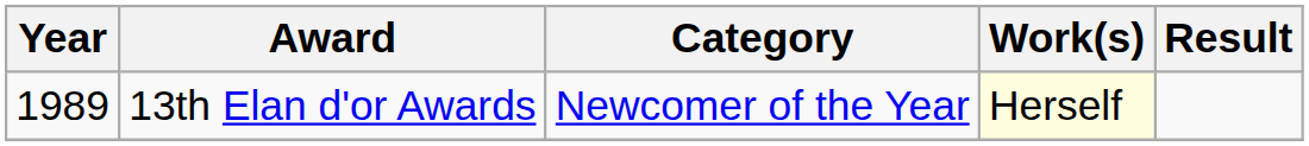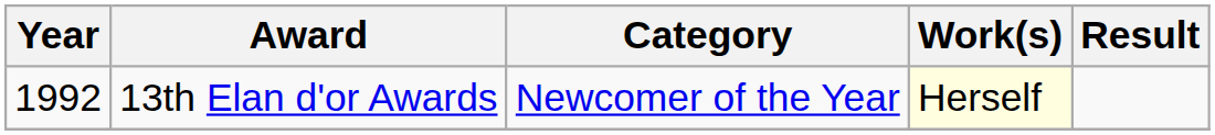13th Elan d'or Awards | Year: 1989 -> 1992
